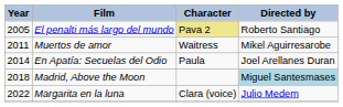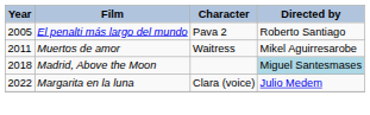El penalti más largo del mundo | Character: khaki background -> no background
- row: 2014 | En Apatía: Secuelas del Odio | Paula | Joel Arellanes Duran
